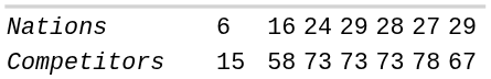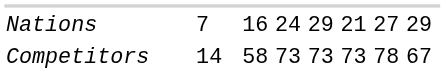Nations | column 8: 6 -> 7
Nations | column 14: 28 -> 21
Competitors | column 8: 15 -> 14
